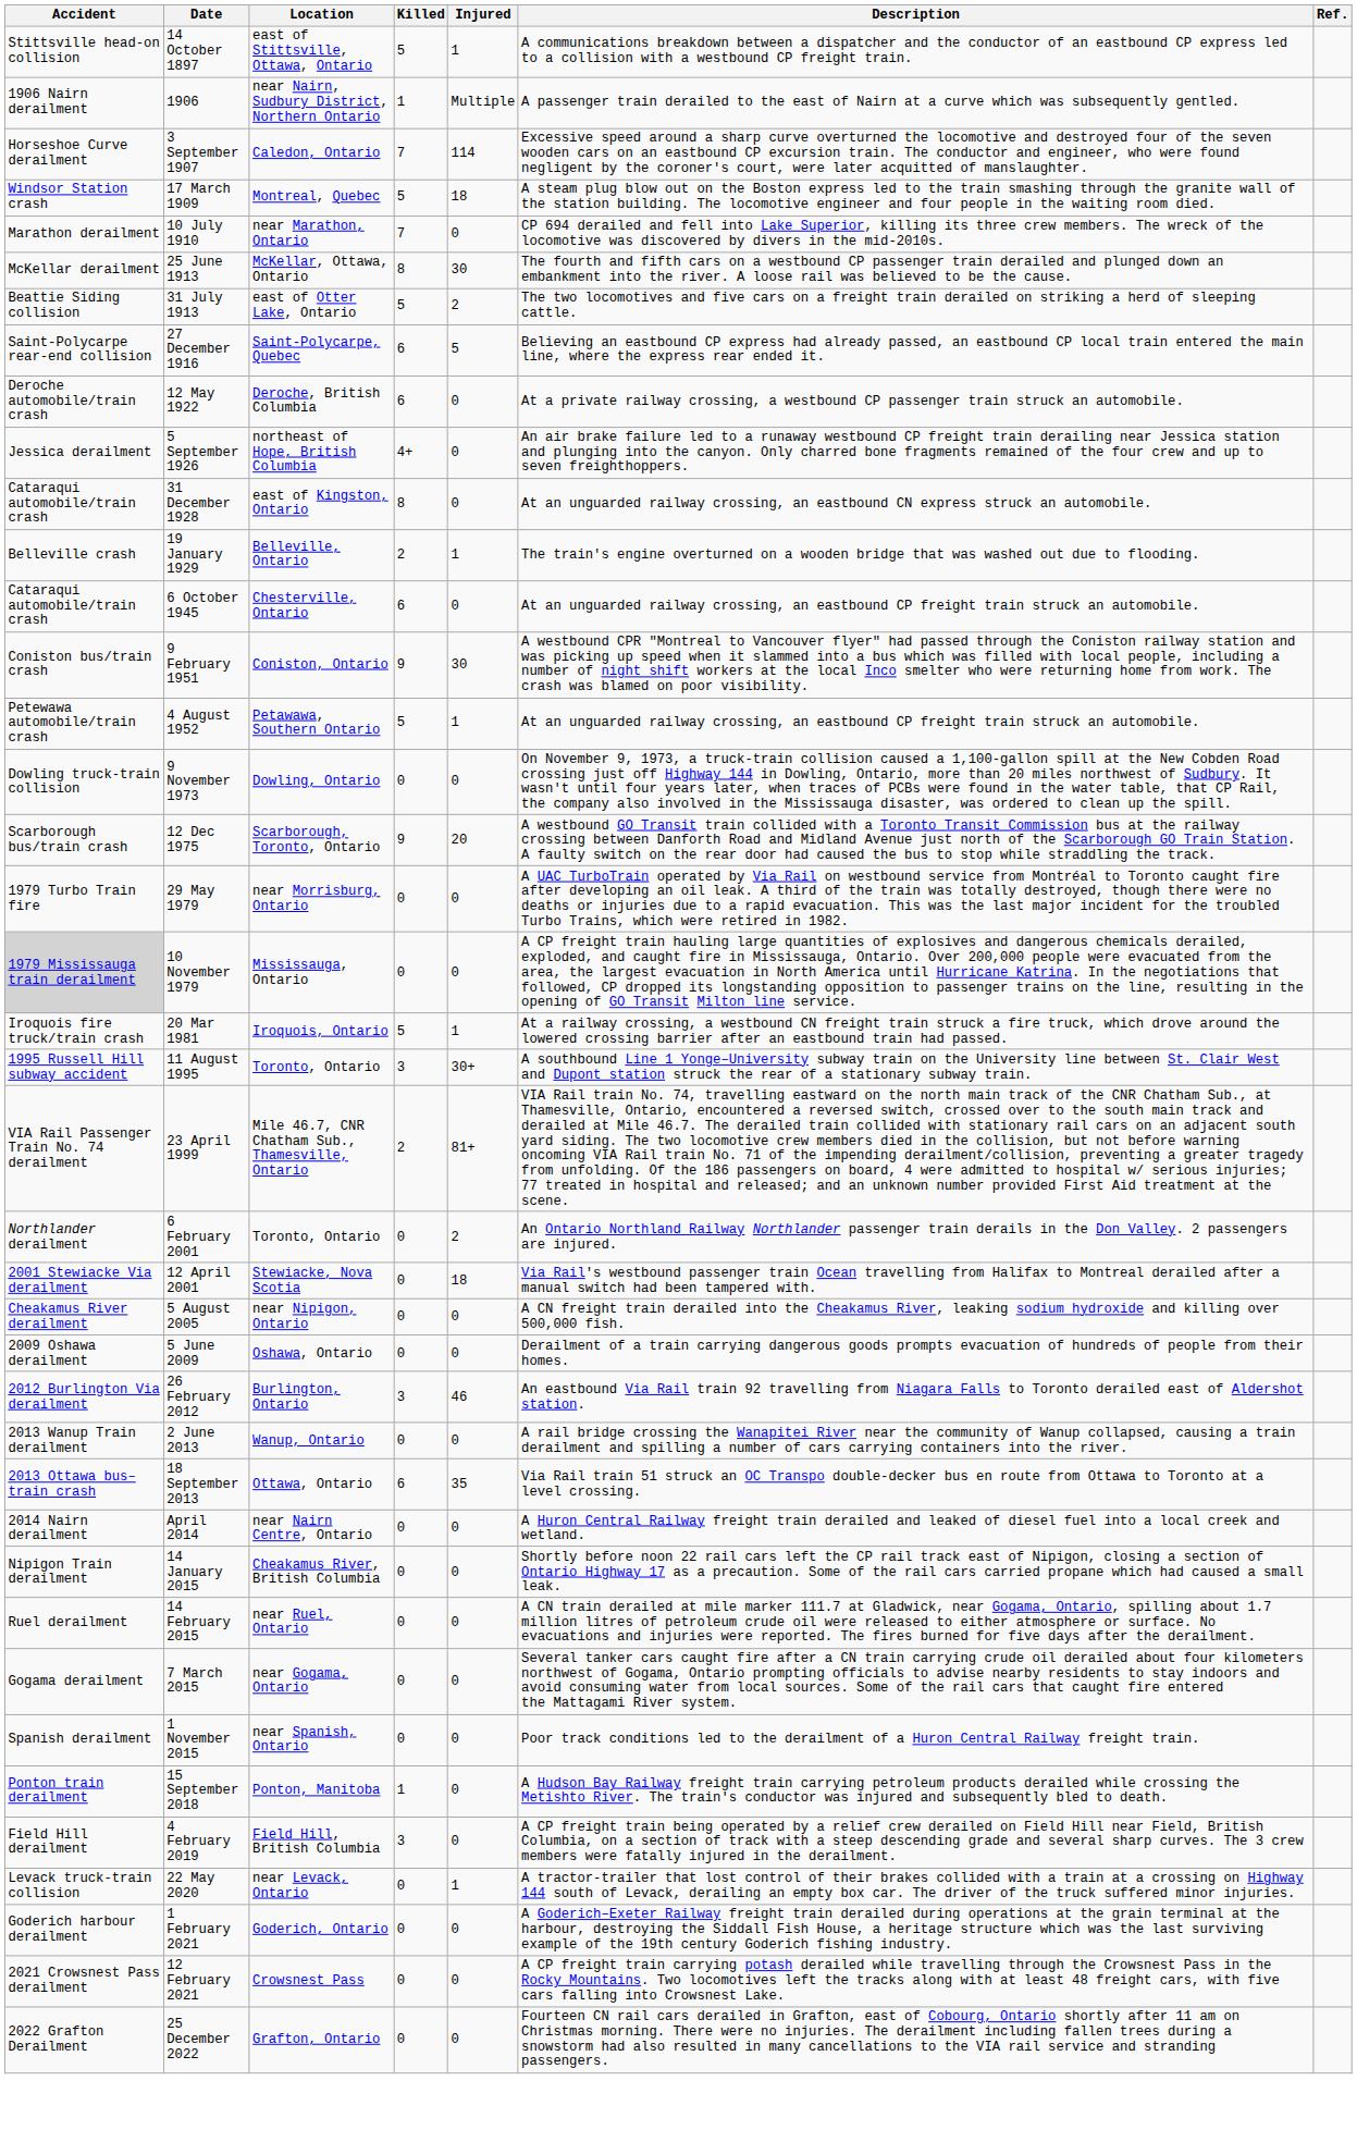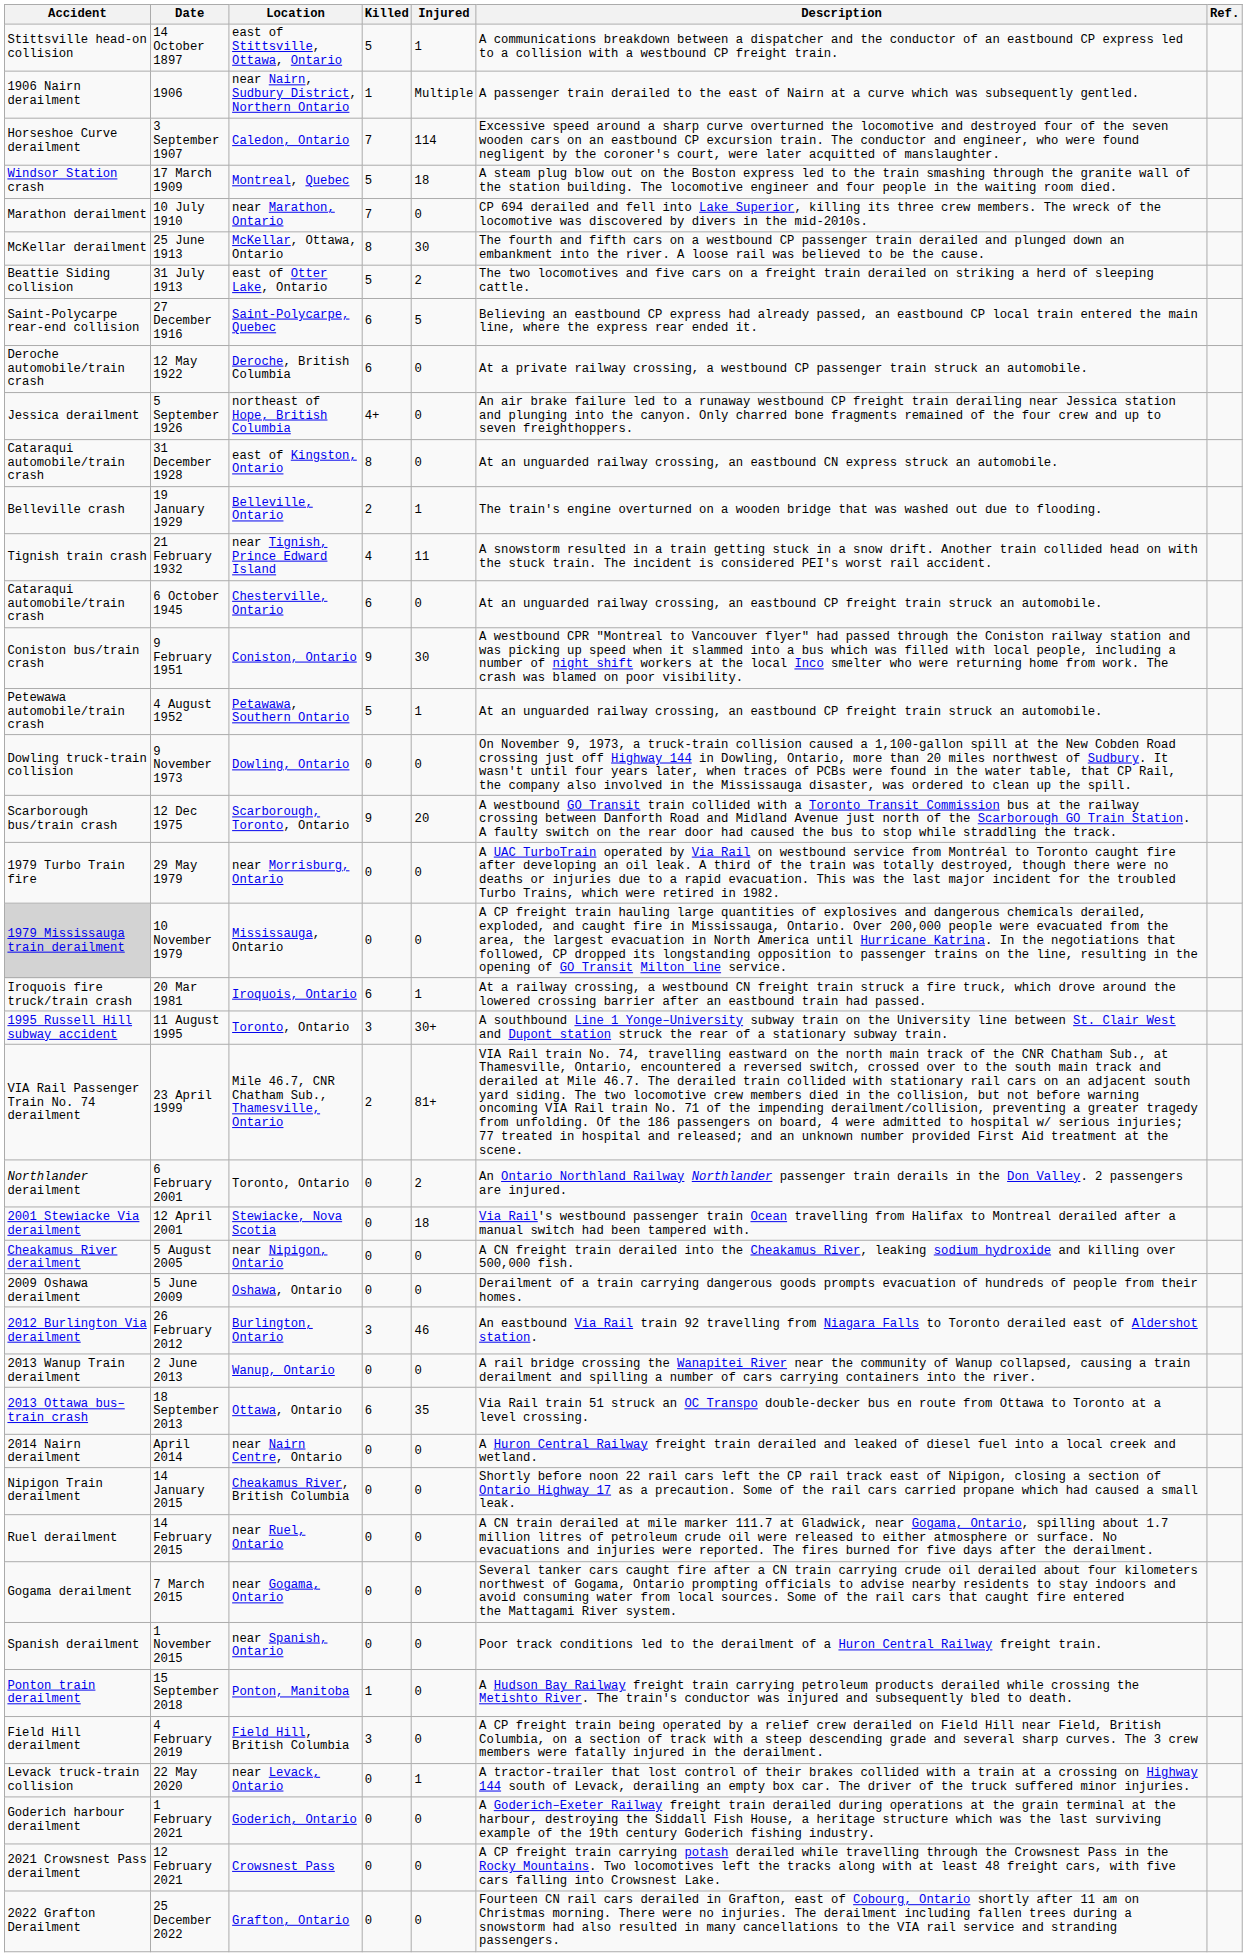+ row: Tignish train crash | 21 February 1932 | near Tignish, Prince Edward Island | 4 | 11 | A snowstorm resulted in a train getting stuck in a snow drift. Another train collided head on with the stuck train. The incident is considered PEI's worst rail accident.
20 Mar 1981 | Killed: 5 -> 6
